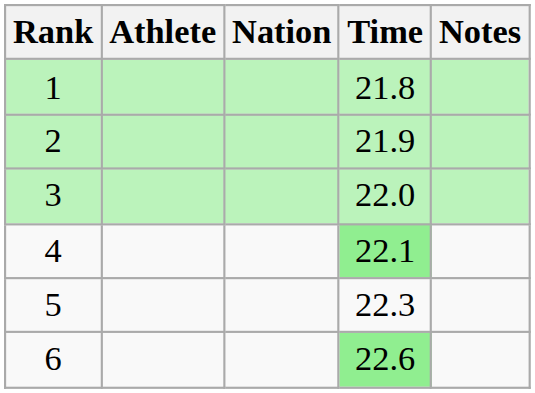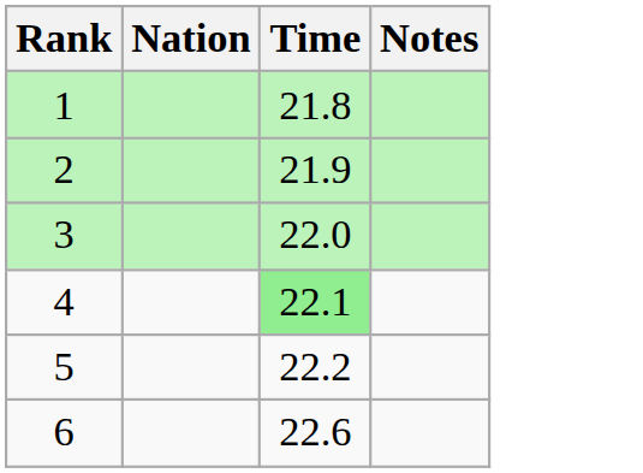- column: Athlete
5 | Time: 22.3 -> 22.2
6 | Time: lightgreen background -> no background
